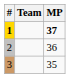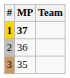columns swapped: Team <-> MP
